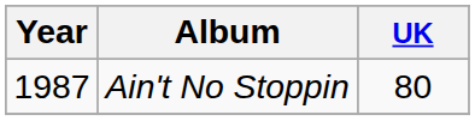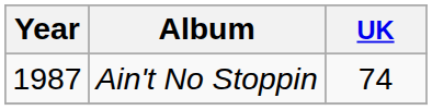Ain't No Stoppin | UK: 80 -> 74
